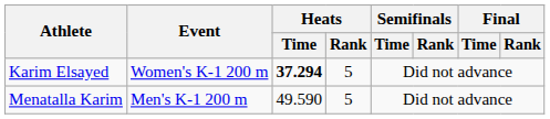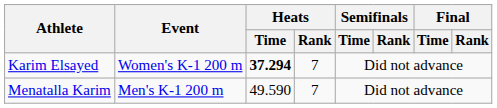Karim Elsayed | Heats / Rank: 5 -> 7
Menatalla Karim | Heats / Rank: 5 -> 7
